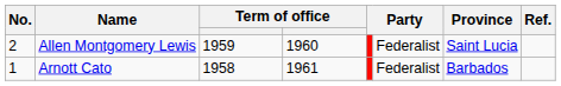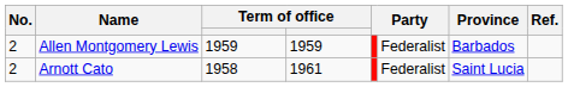Allen Montgomery Lewis | column 4: 1960 -> 1959
Allen Montgomery Lewis | Province: Saint Lucia -> Barbados
Arnott Cato | No.: 1 -> 2
Arnott Cato | Province: Barbados -> Saint Lucia
